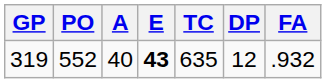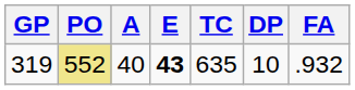319 | PO: no background -> khaki background
319 | DP: 12 -> 10
